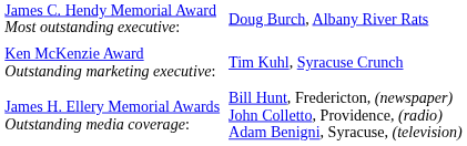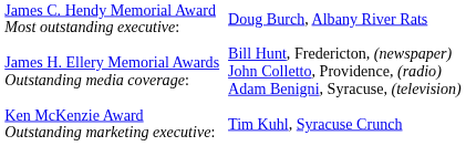rows swapped: James H. Ellery Memorial Awards Outstanding media coverage: <-> Ken McKenzie Award Outstanding marketing executive:
